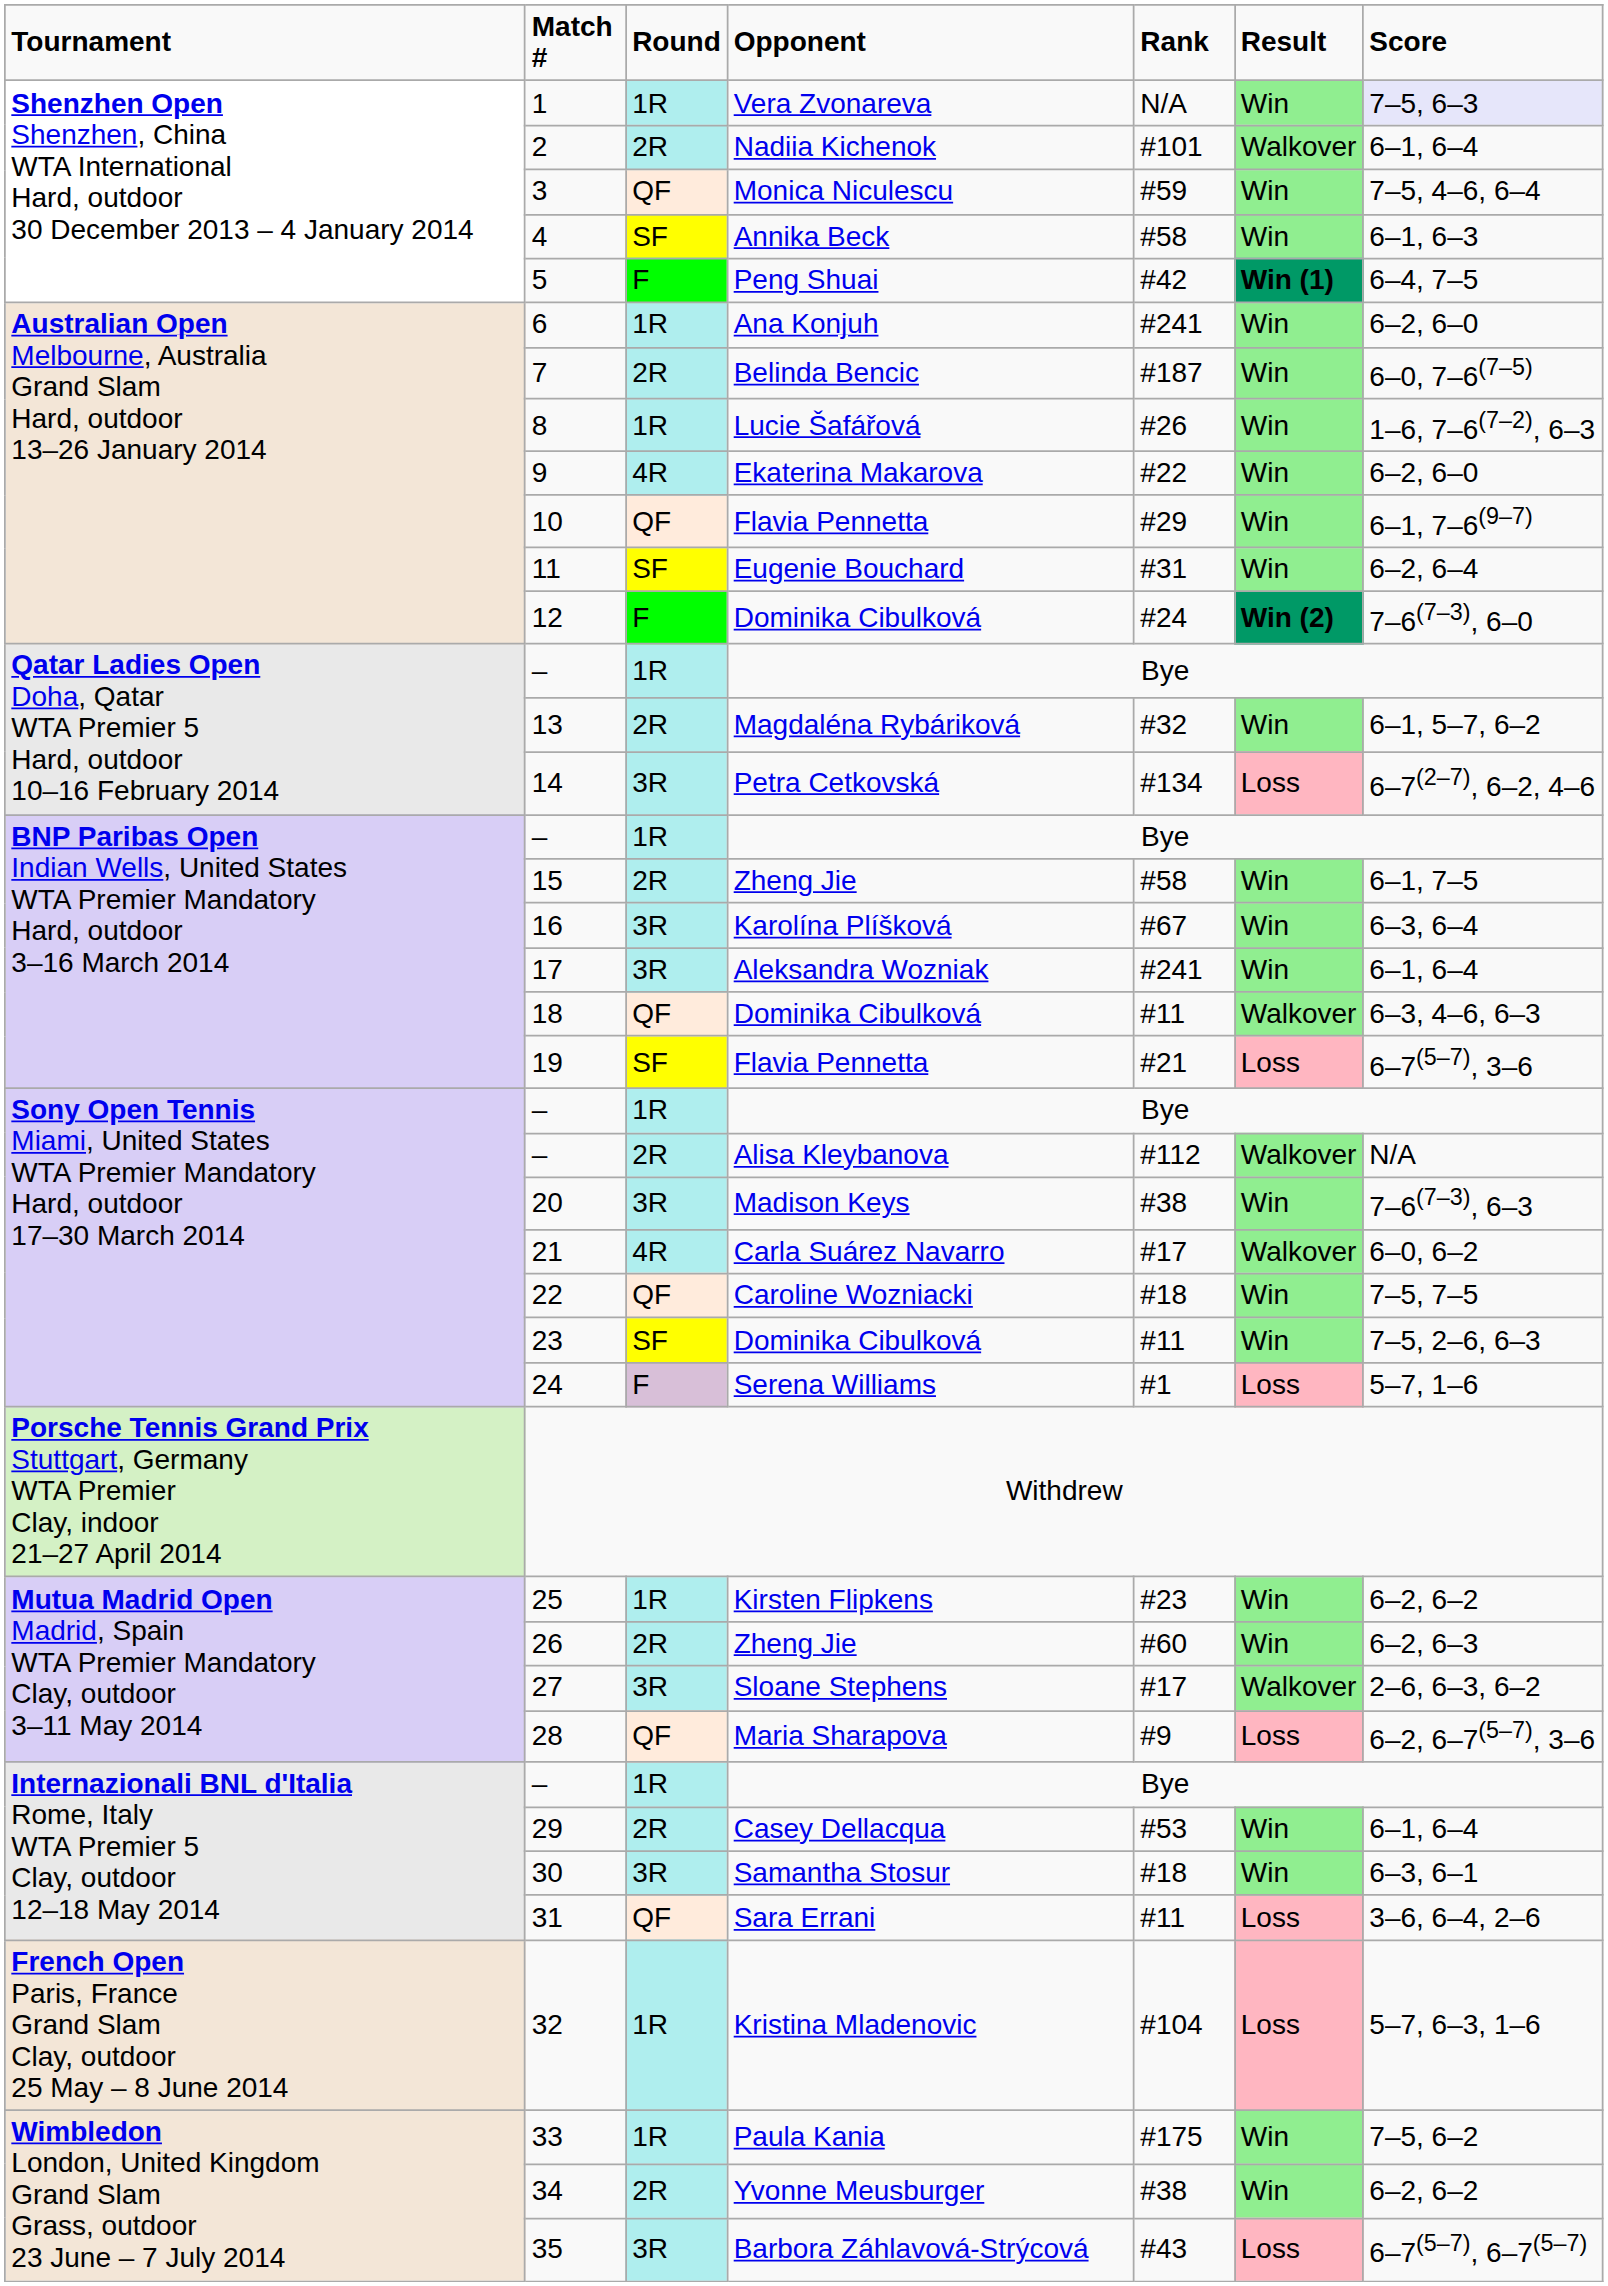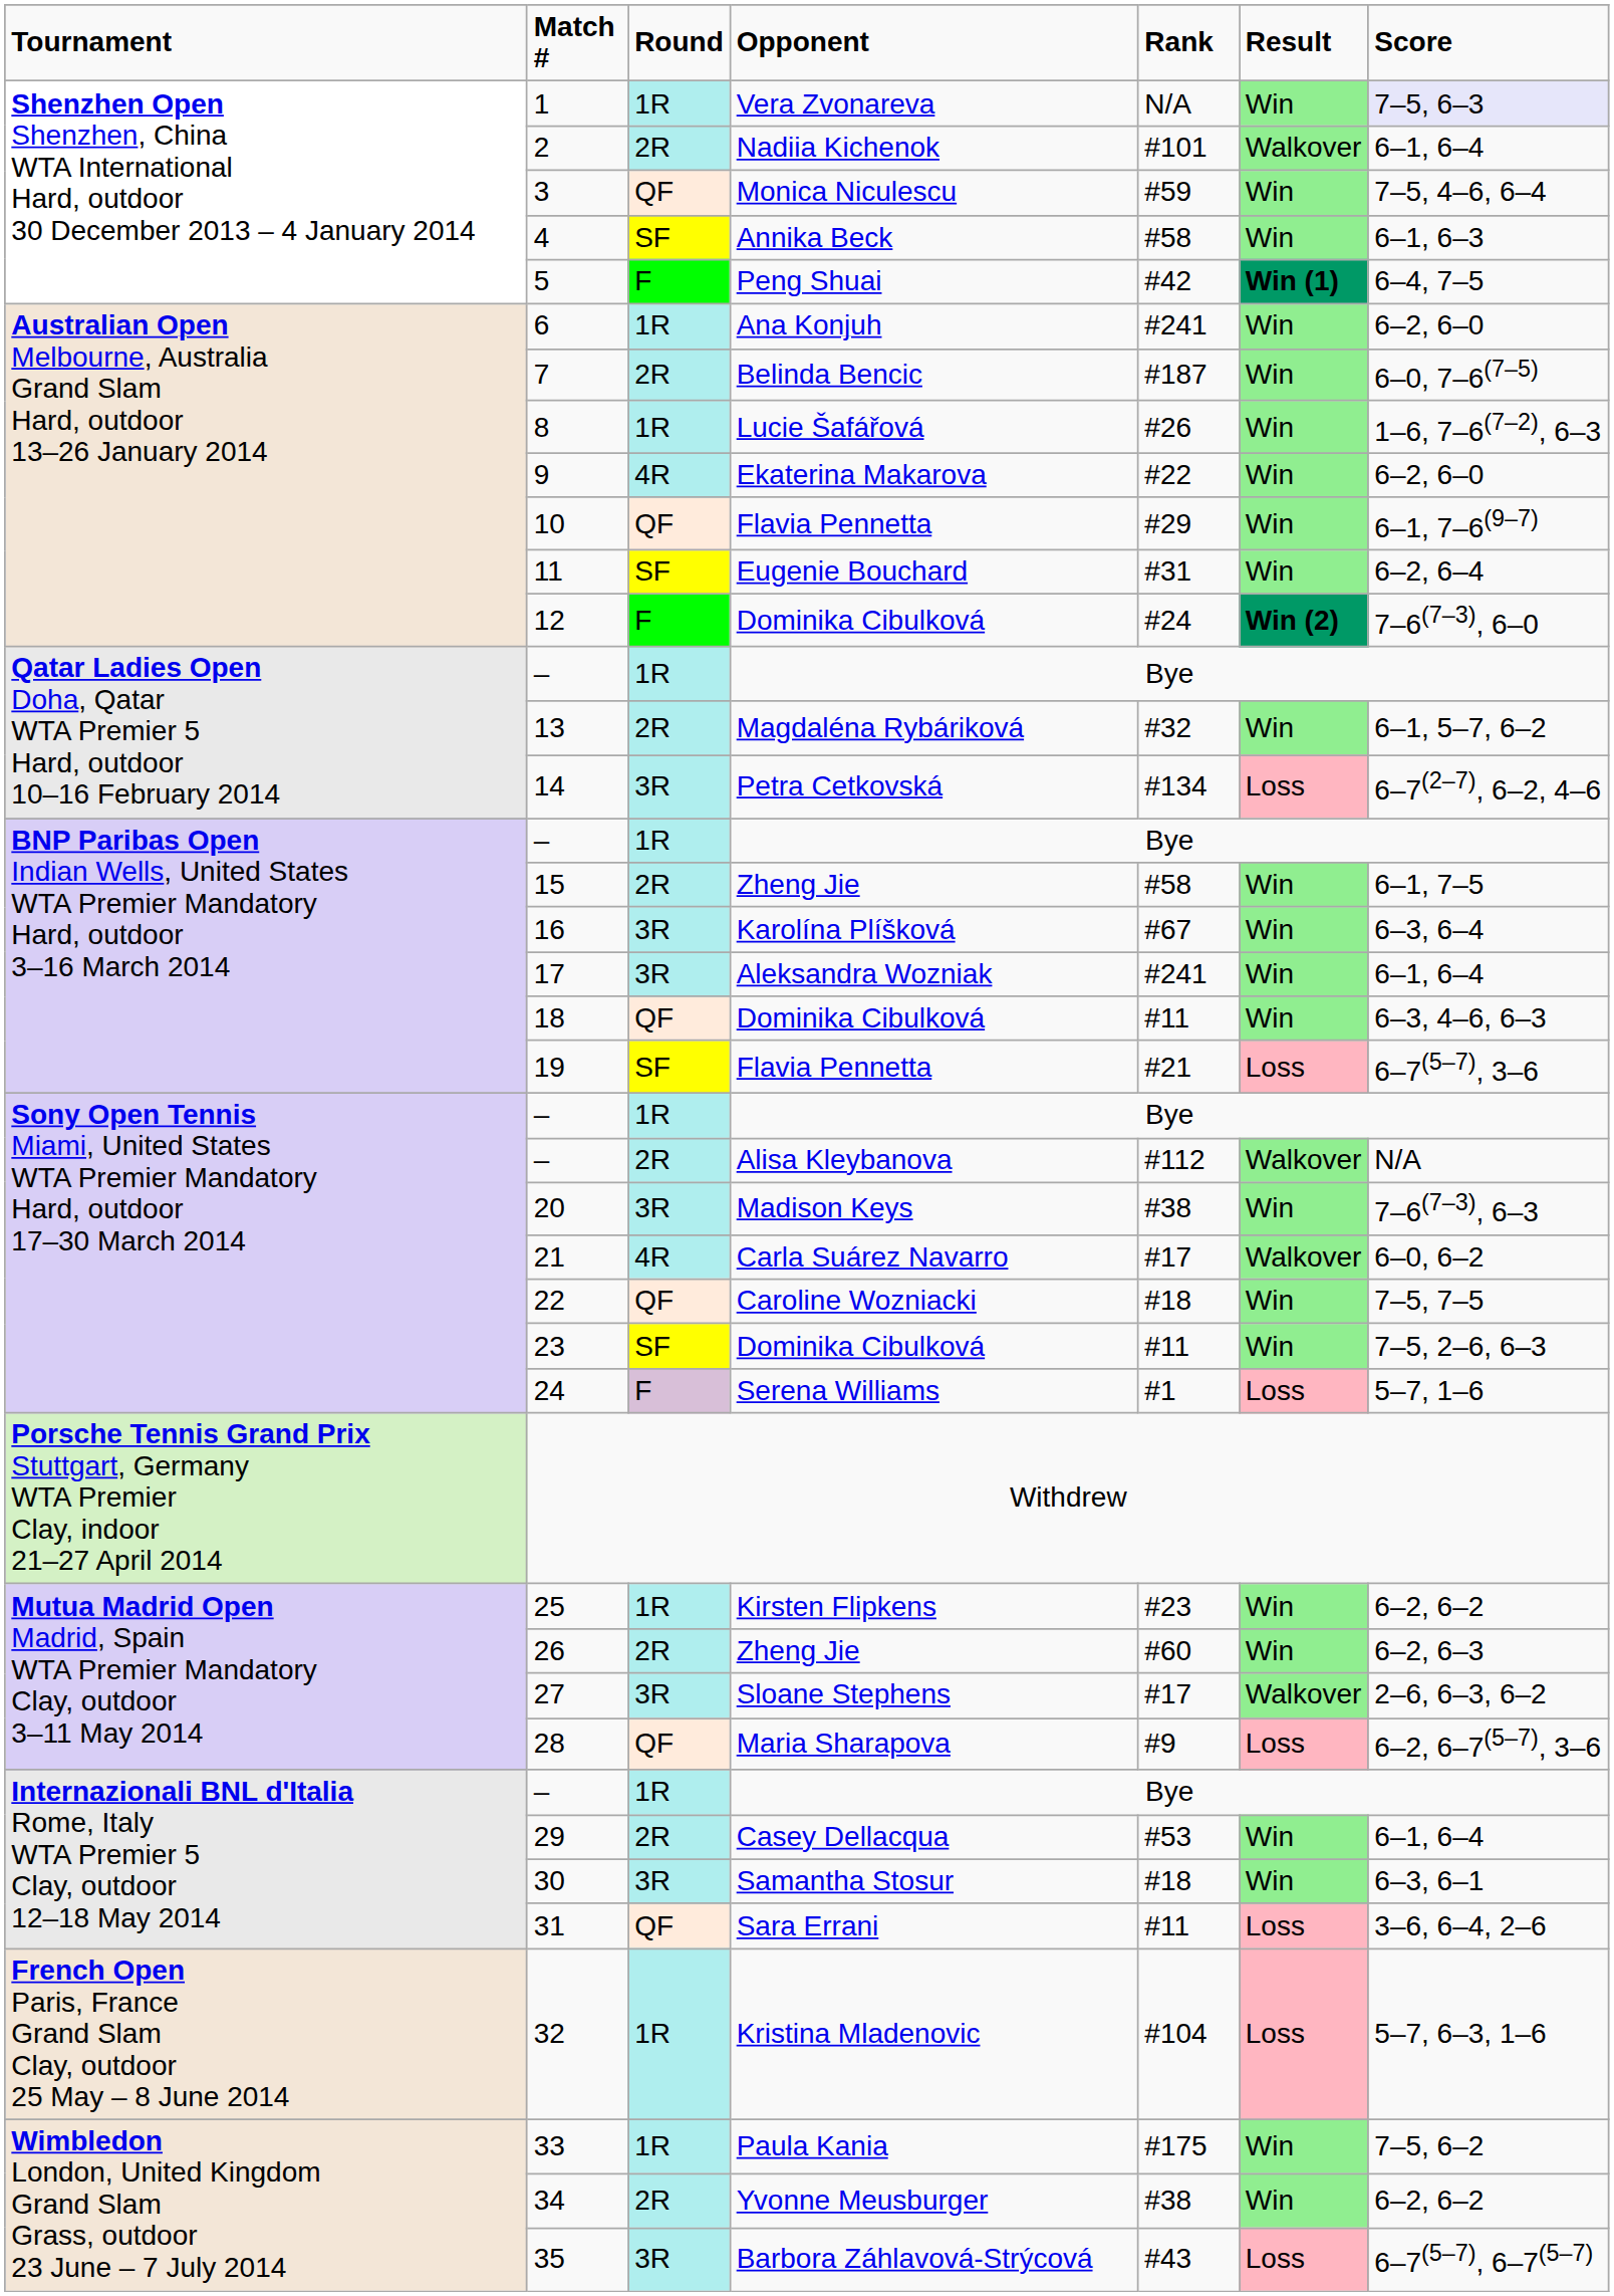18 | column 6: Walkover -> Win
